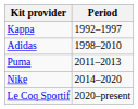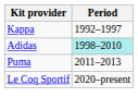Adidas | Period: no background -> paleturquoise background
- row: Nike | 2014–2020
